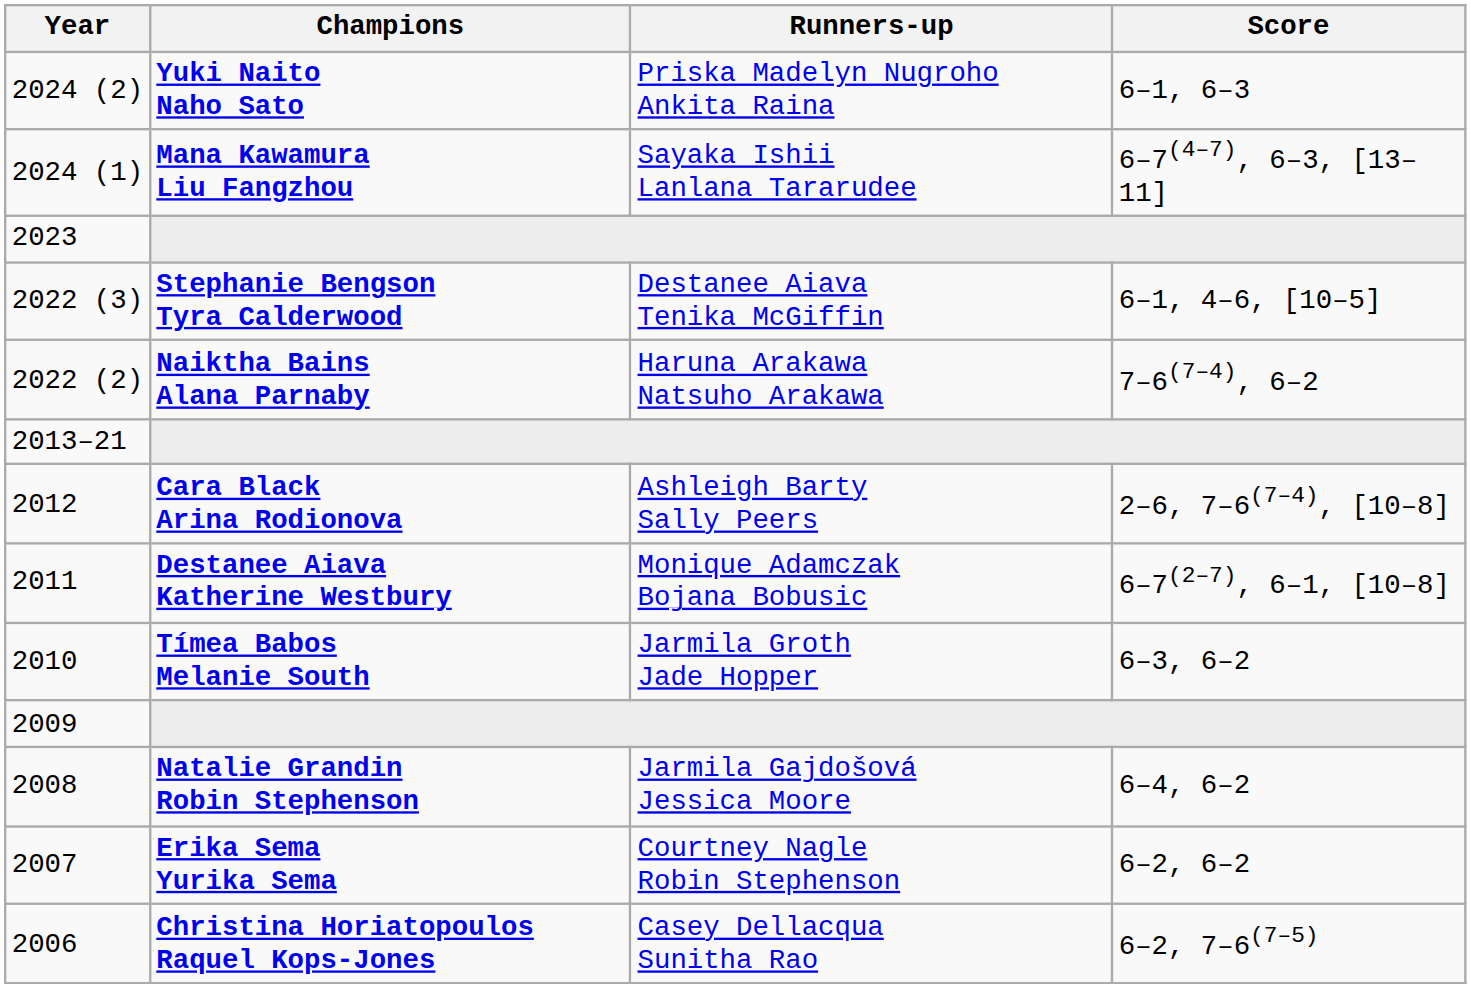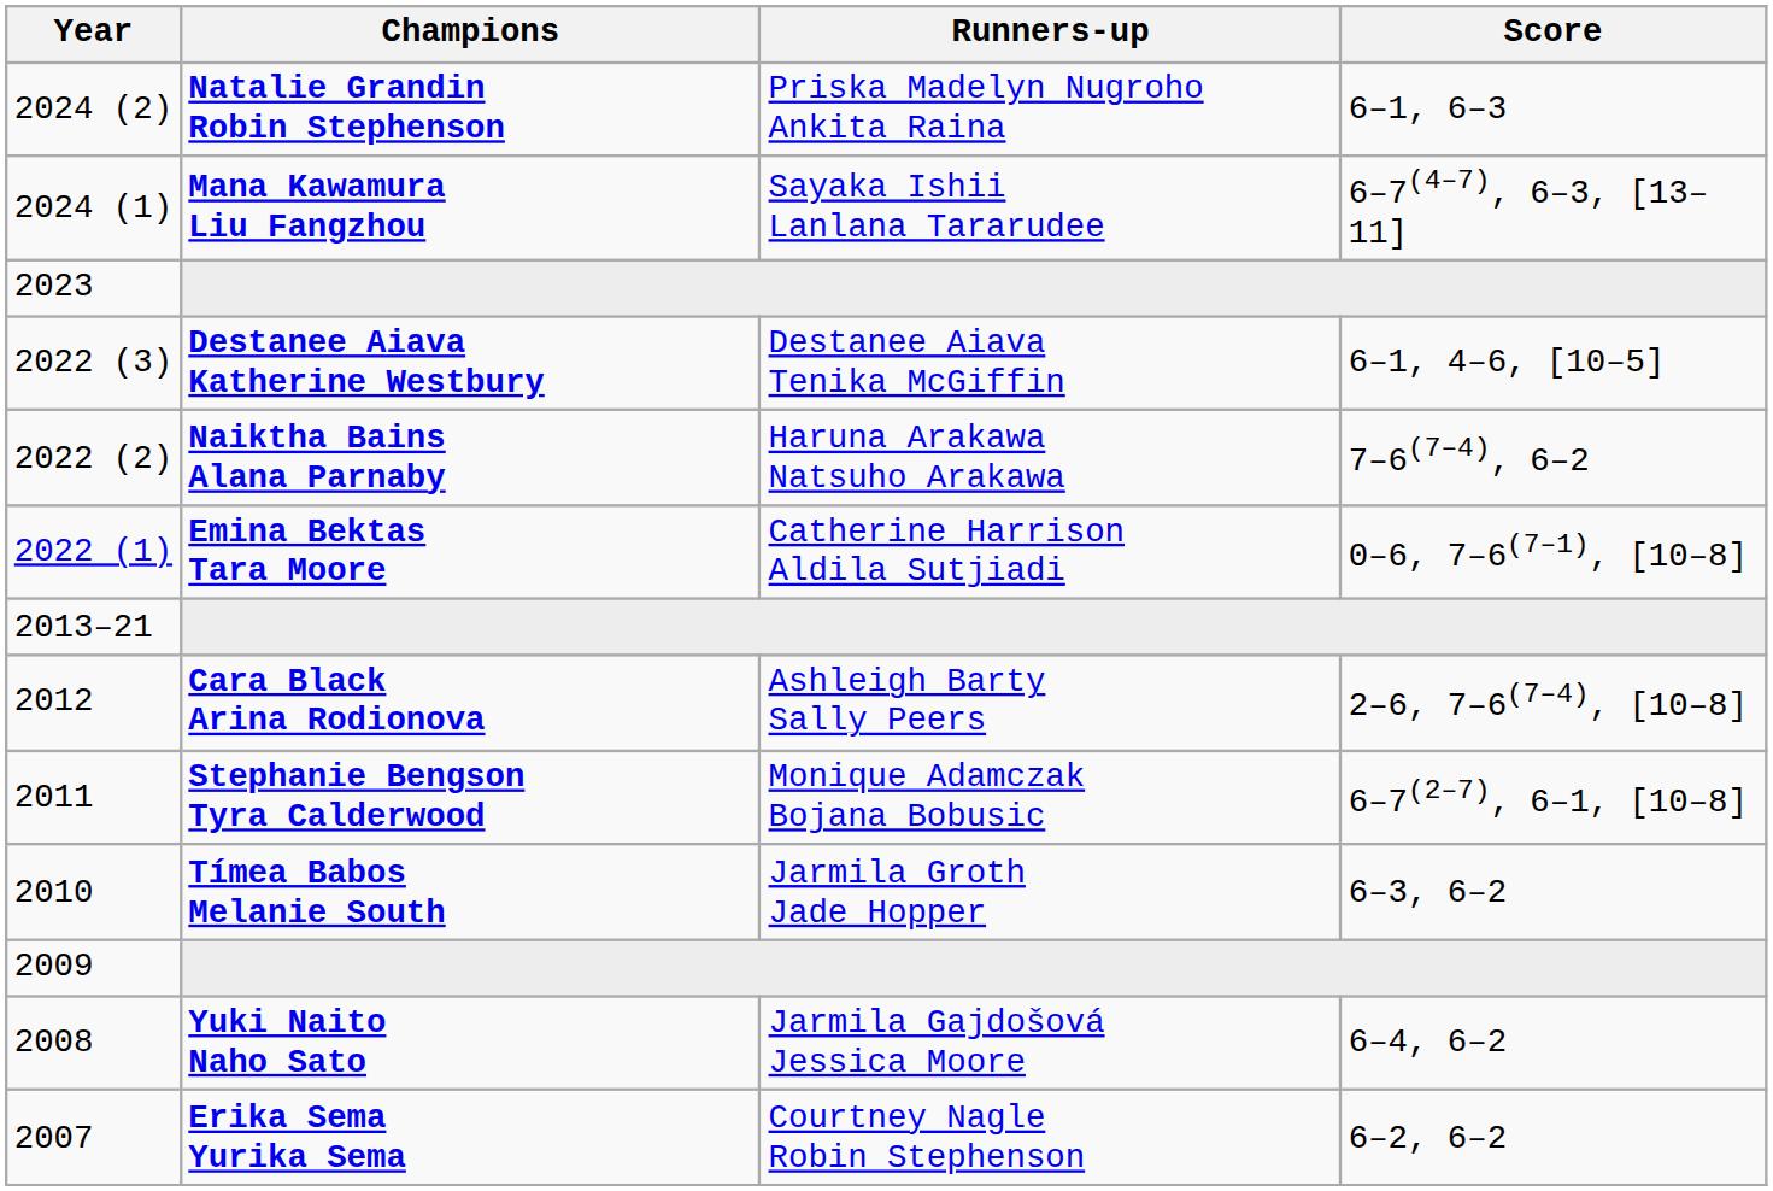2024 (2) | Champions: Yuki Naito Naho Sato -> Natalie Grandin Robin Stephenson
2022 (3) | Champions: Stephanie Bengson Tyra Calderwood -> Destanee Aiava Katherine Westbury
+ row: 2022 (1) | Emina Bektas Tara Moore | Catherine Harrison Aldila Sutjiadi | 0–6, 7–6(7–1), [10–8]
2011 | Champions: Destanee Aiava Katherine Westbury -> Stephanie Bengson Tyra Calderwood
2008 | Champions: Natalie Grandin Robin Stephenson -> Yuki Naito Naho Sato
- row: 2006 | Christina Horiatopoulos Raquel Kops-Jones | Casey Dellacqua Sunitha Rao | 6–2, 7–6(7–5)
